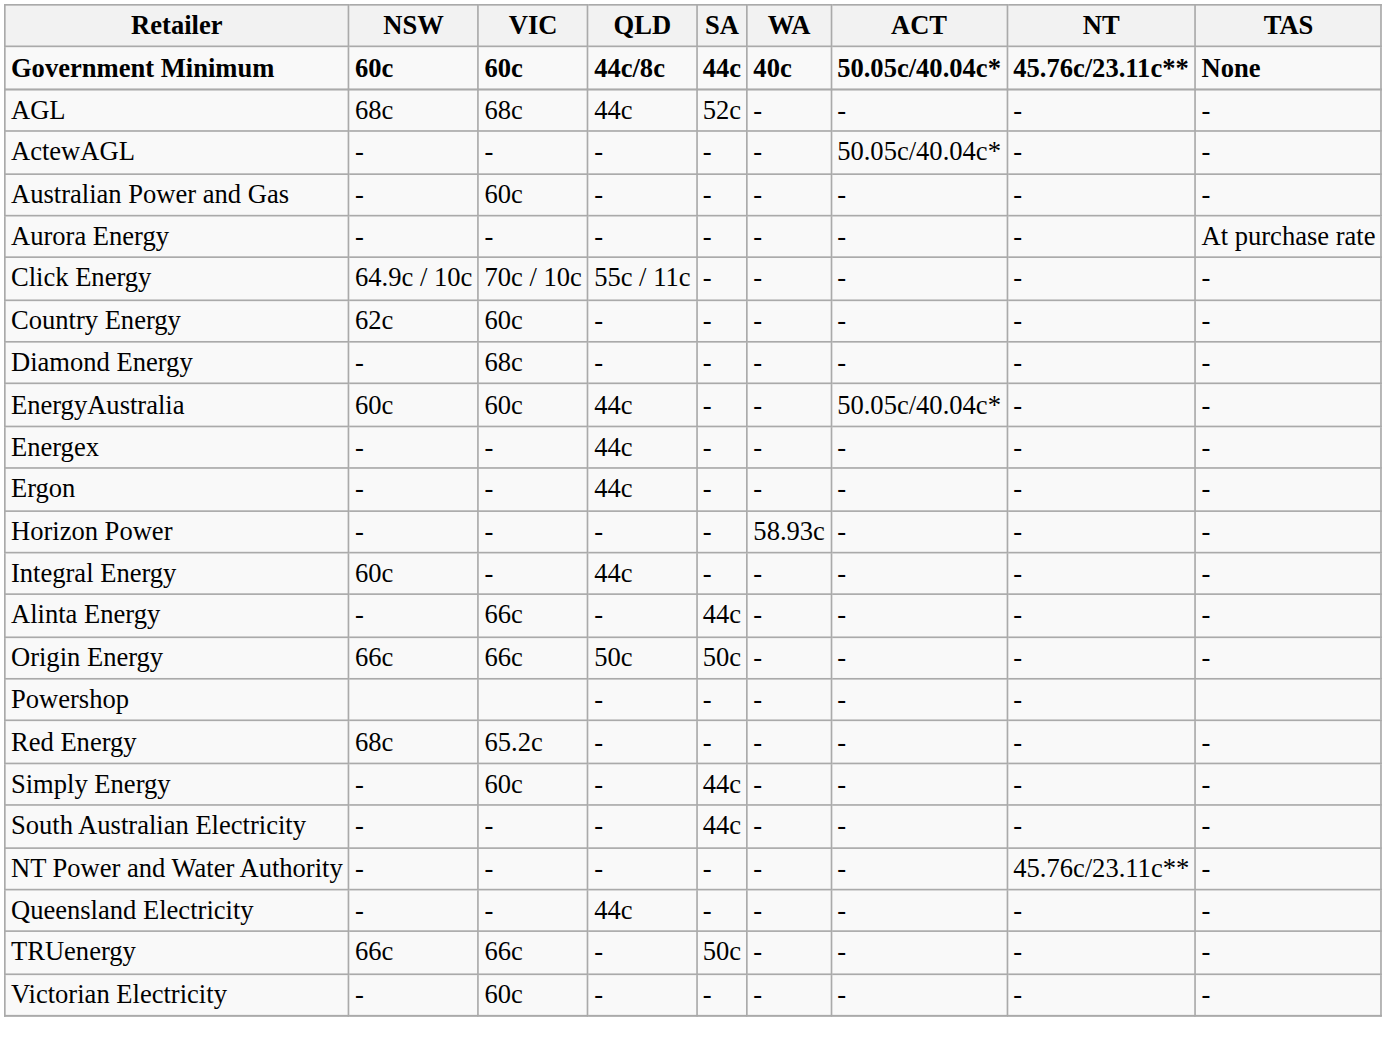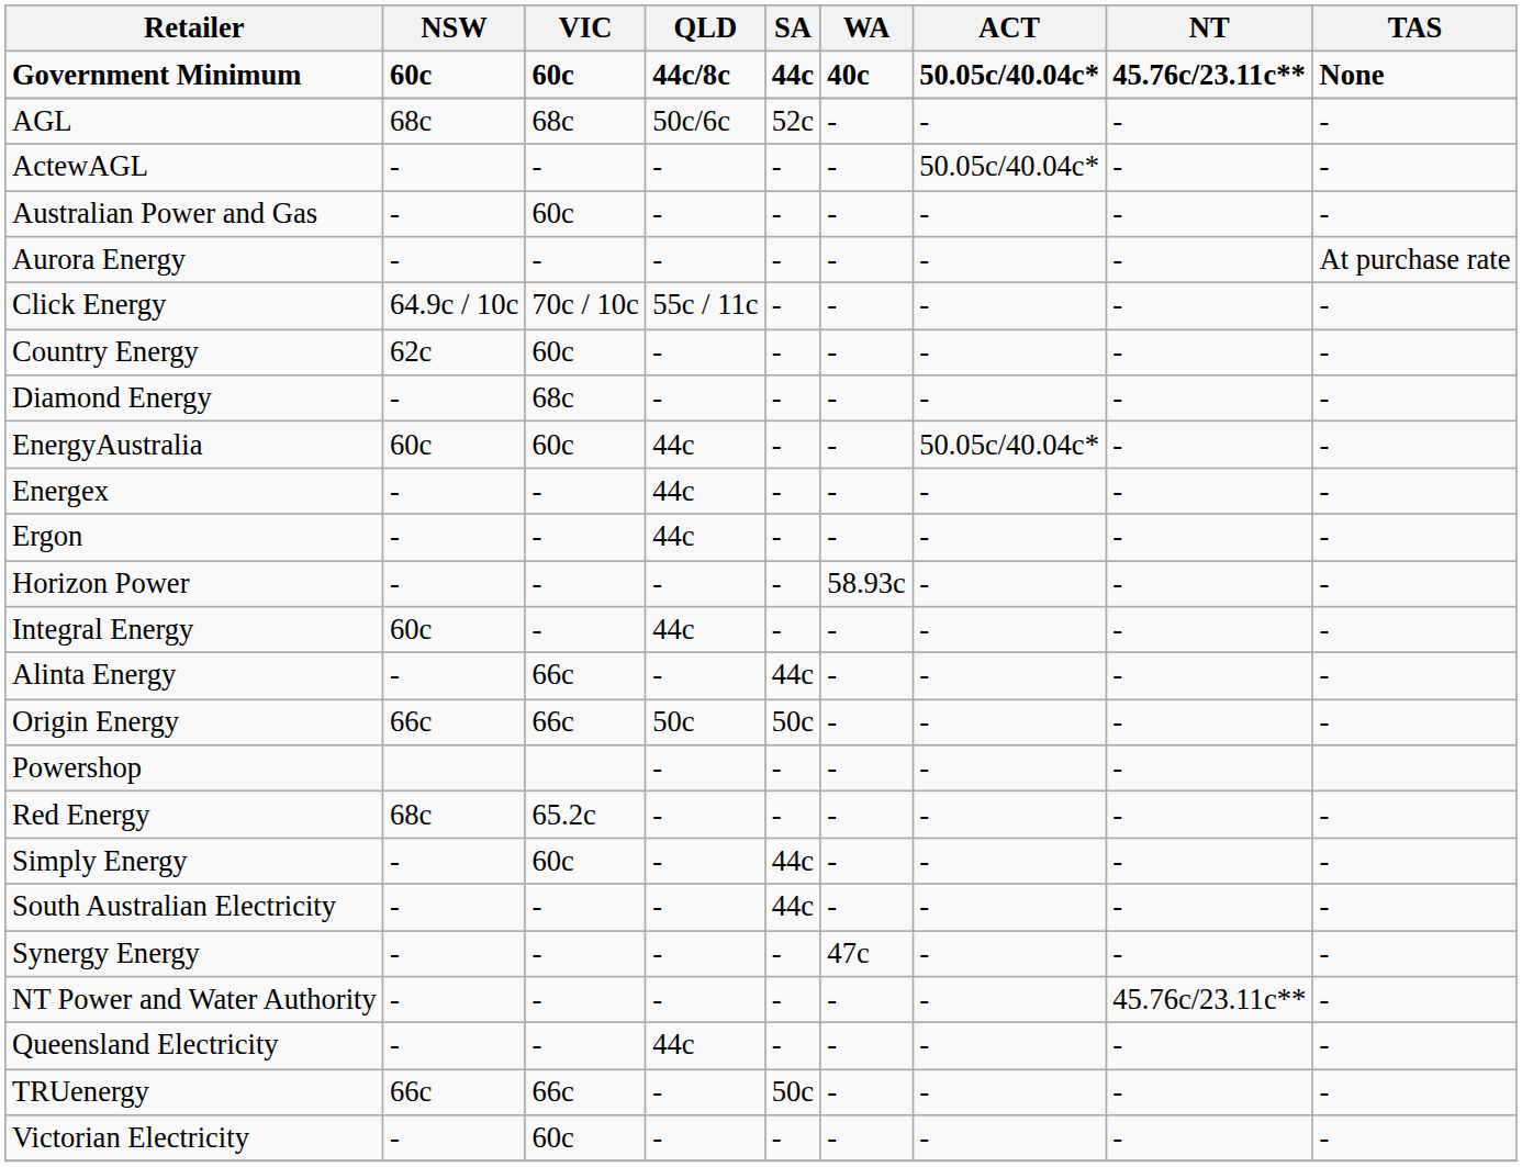AGL | QLD: 44c -> 50c/6c
+ row: Synergy Energy | - | - | - | - | 47c | - | - | -
